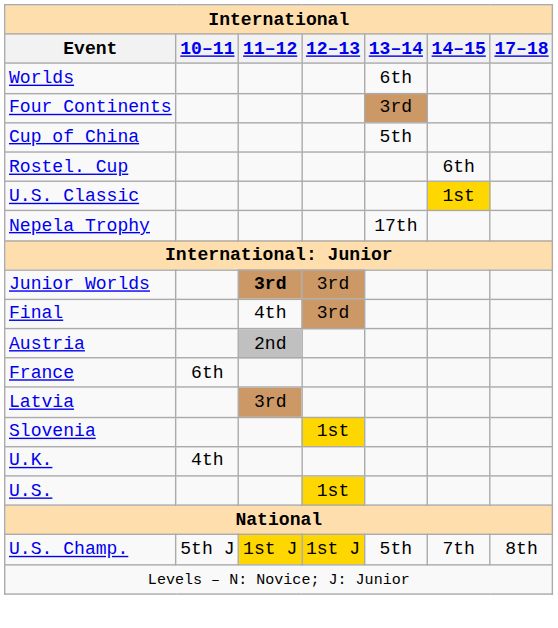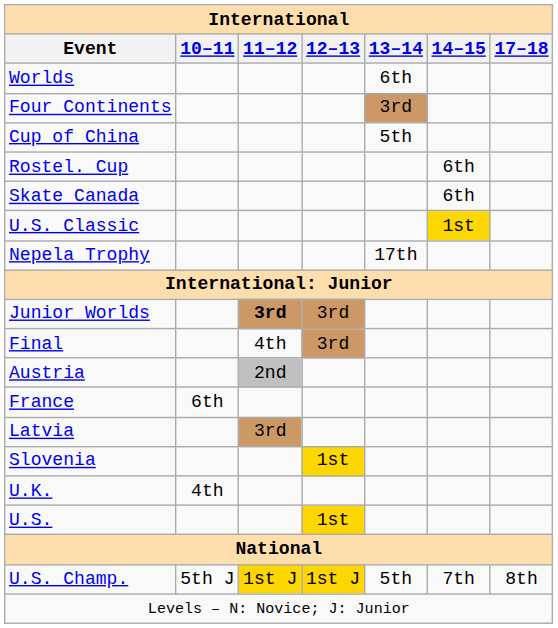+ row: Skate Canada | 6th
